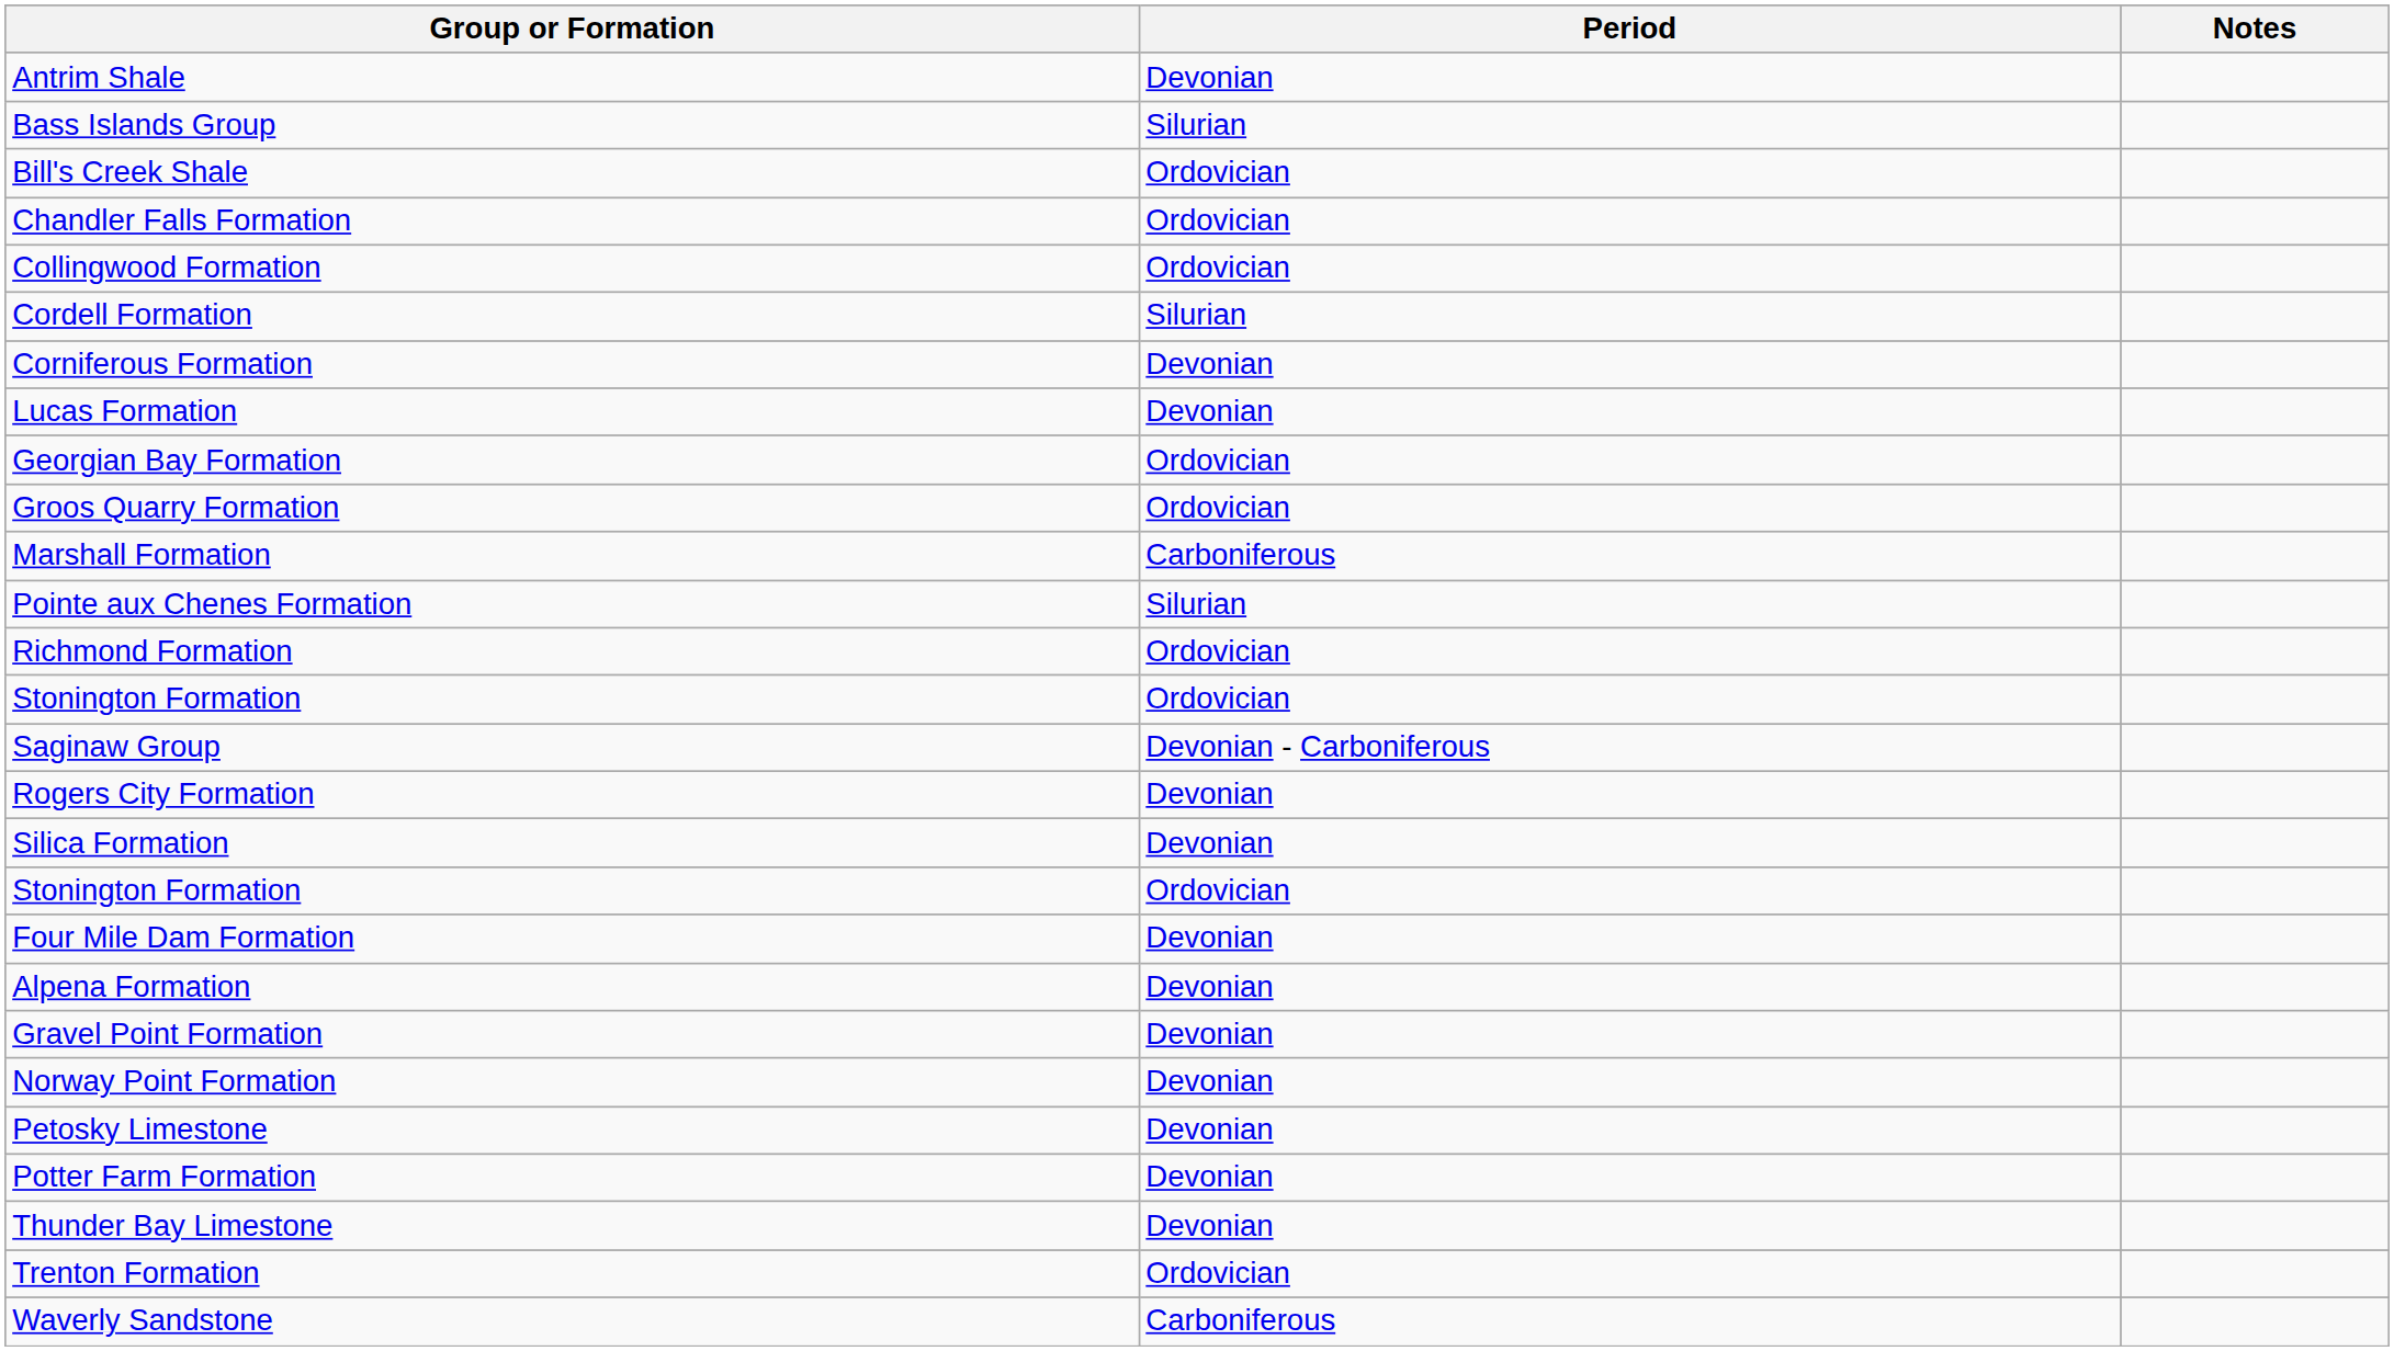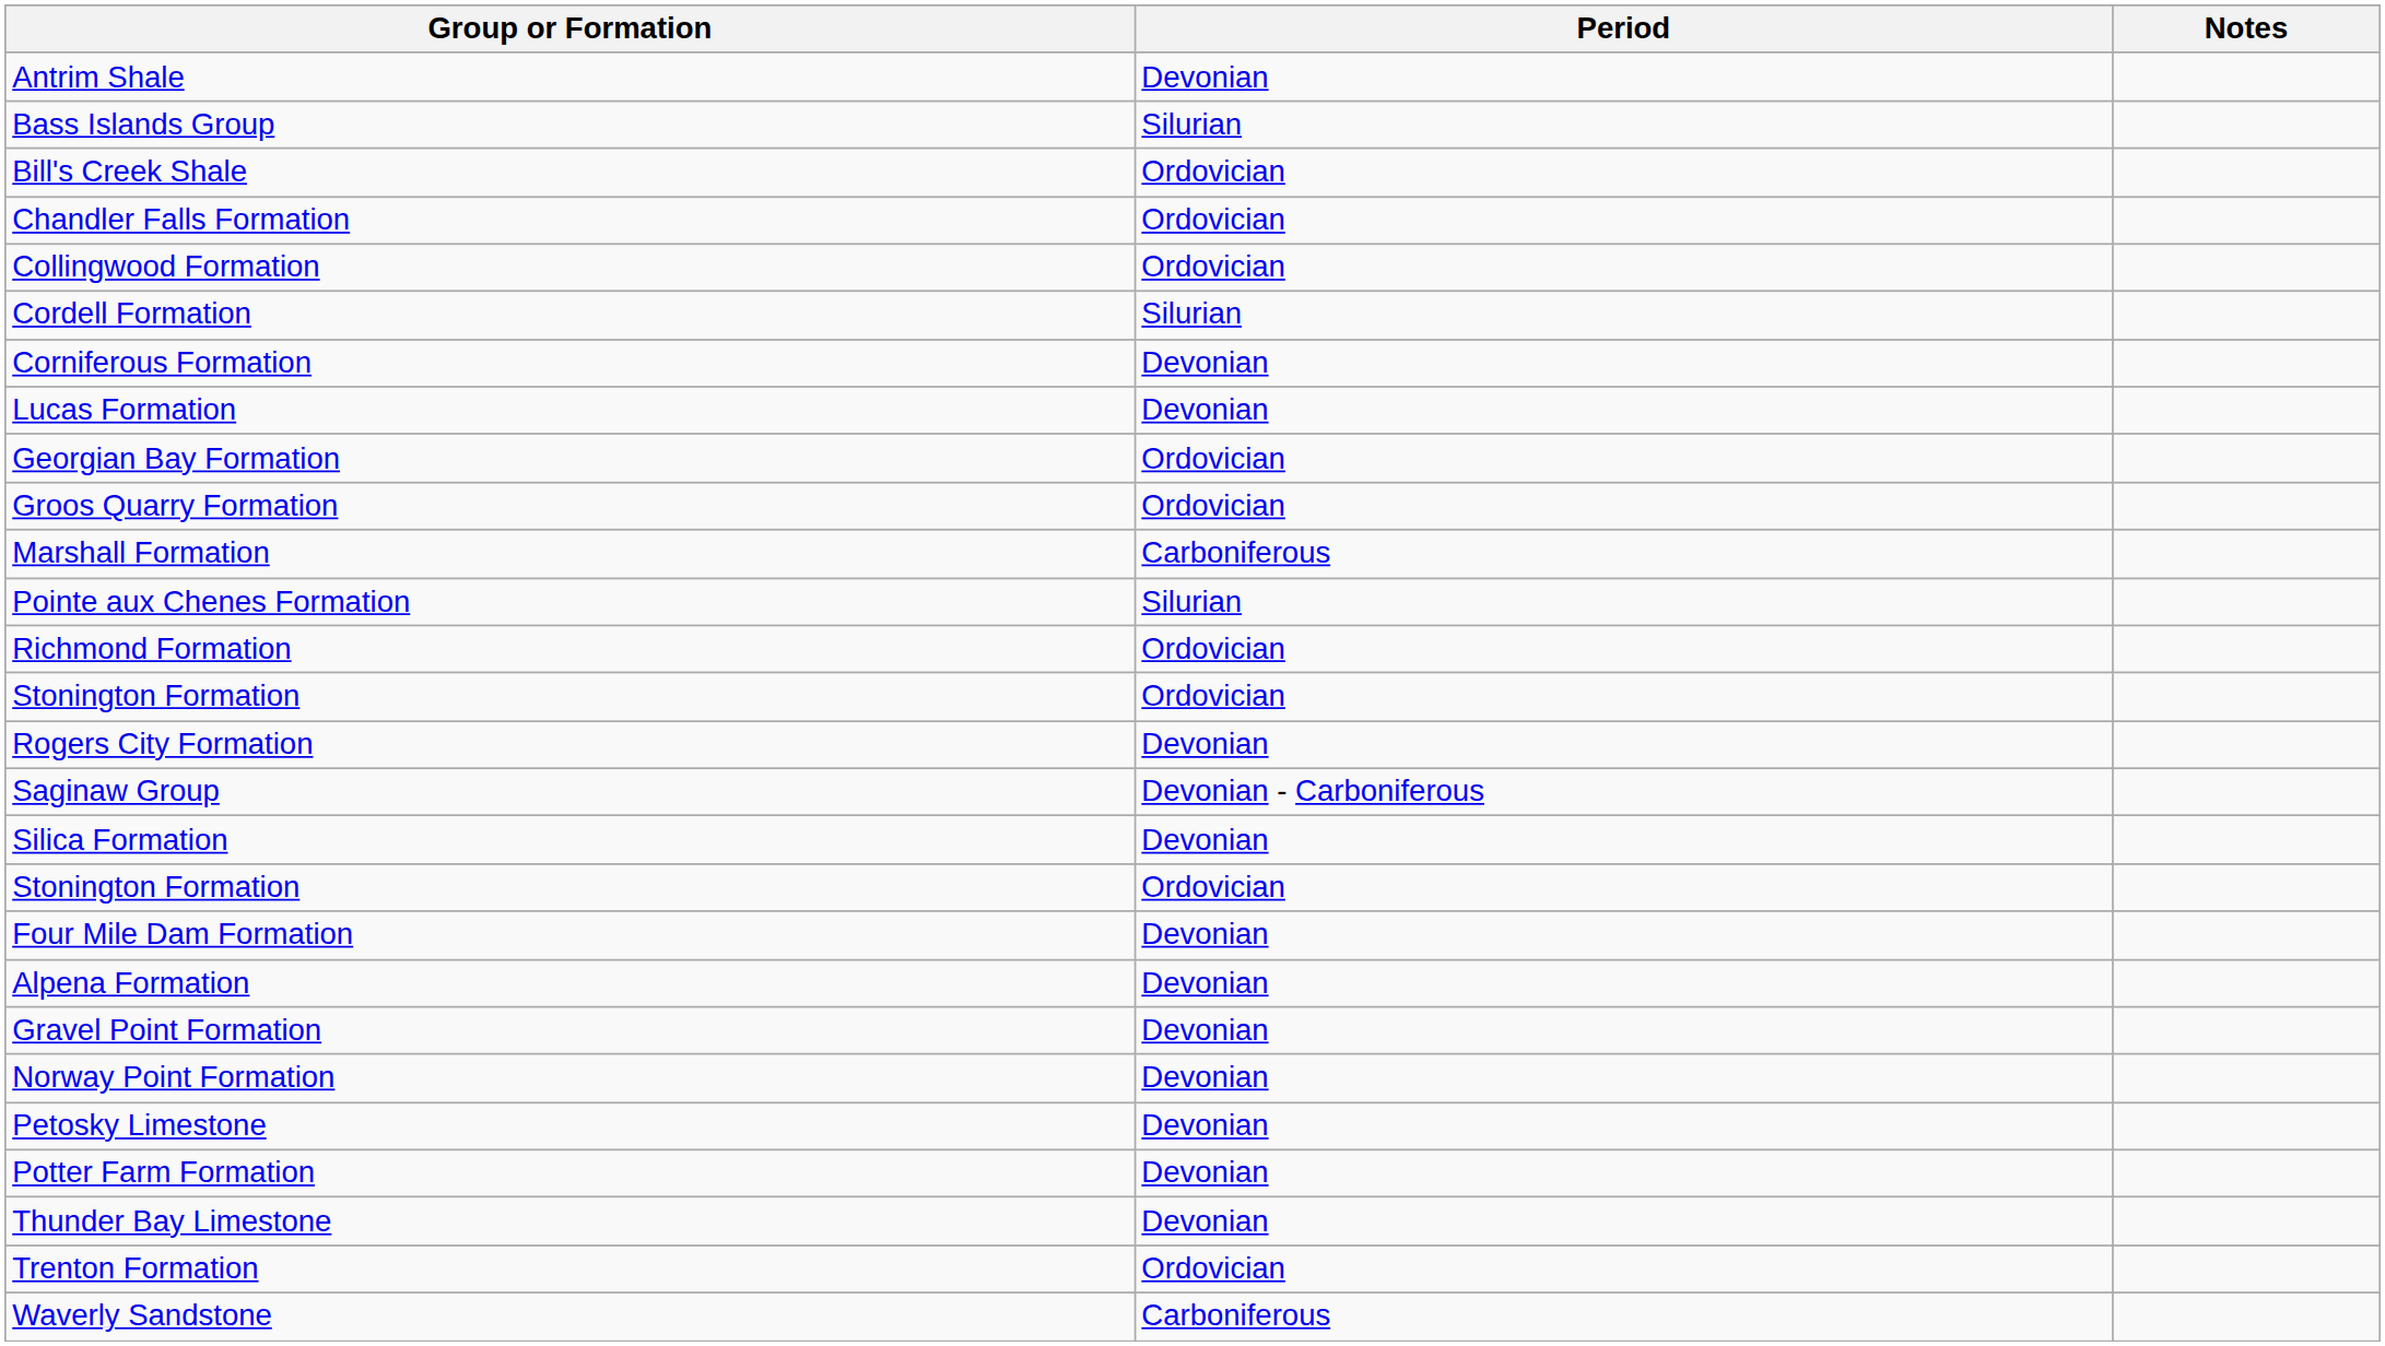rows swapped: Rogers City Formation <-> Saginaw Group
